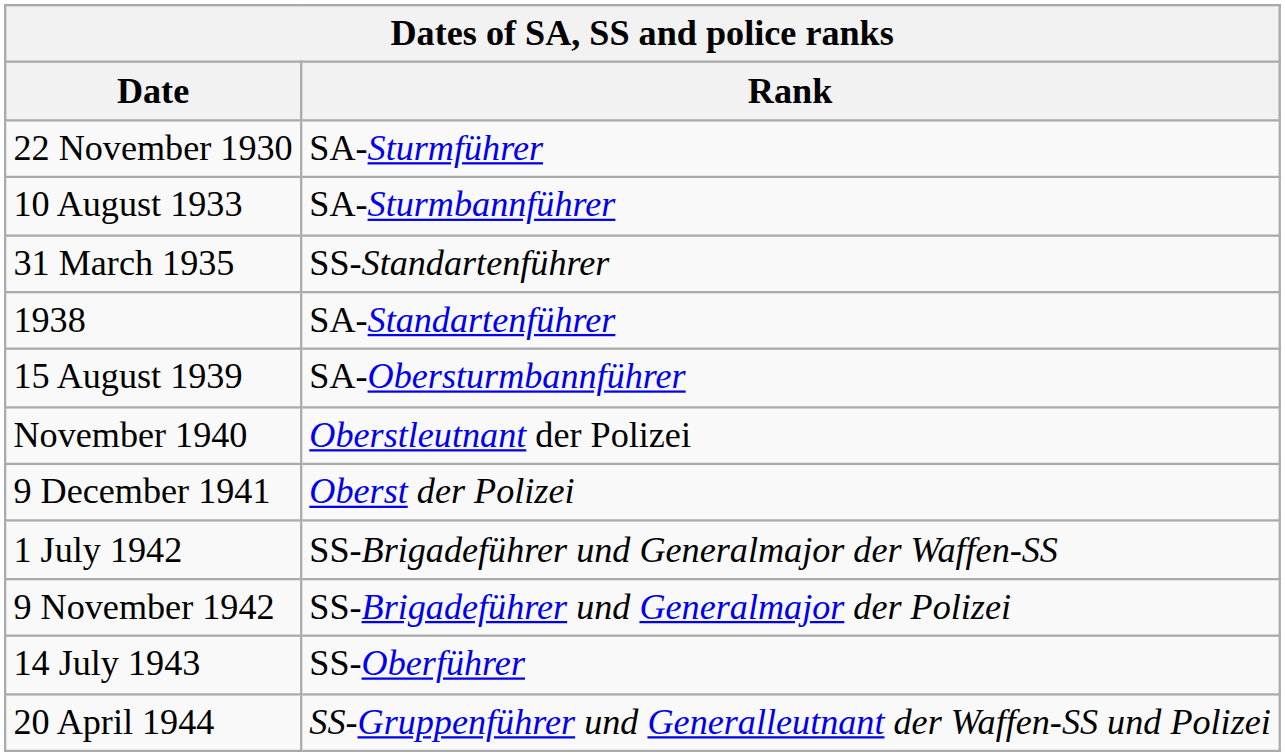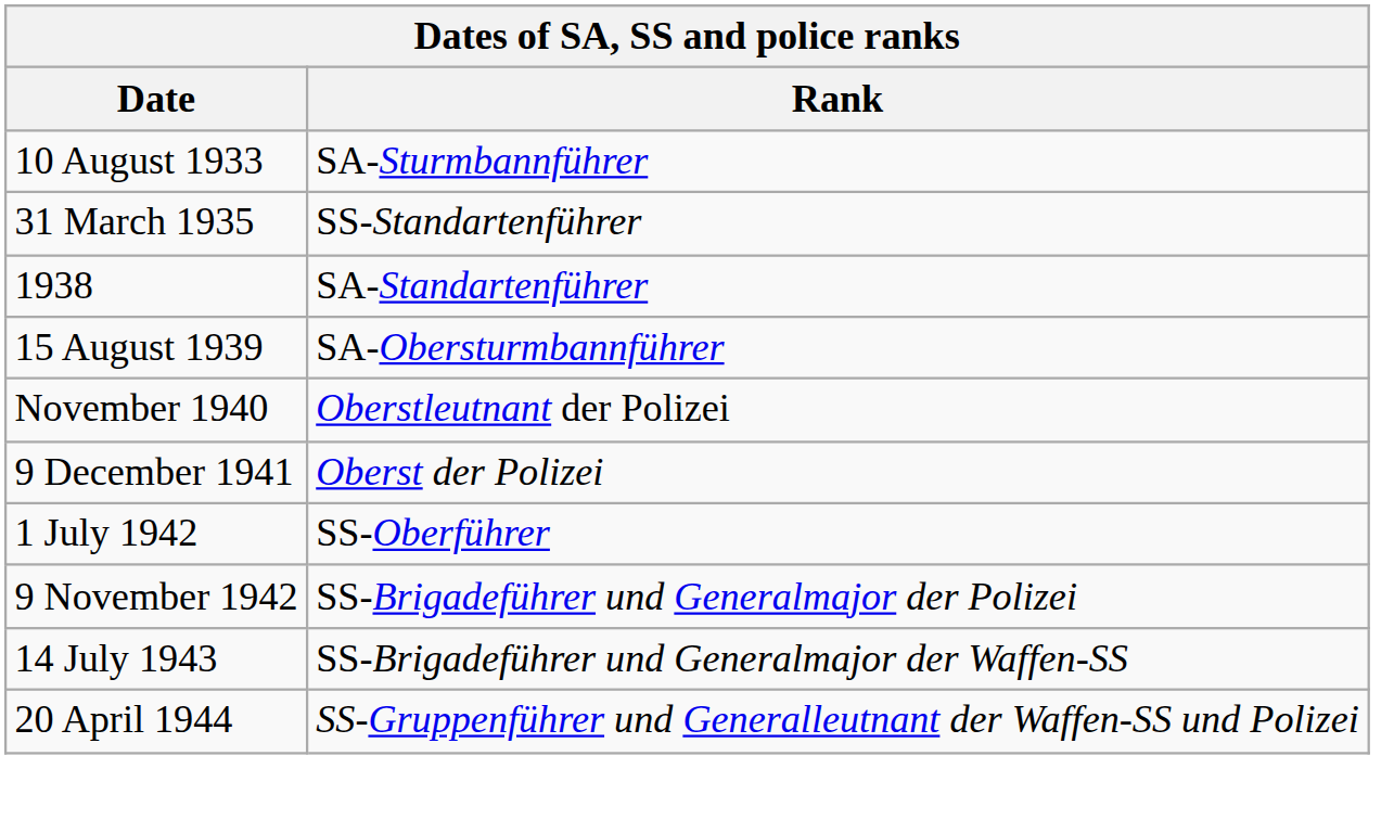- row: 22 November 1930 | SA-Sturmführer
1 July 1942 | Rank: SS-Brigadeführer und Generalmajor der Waffen-SS -> SS-Oberführer
14 July 1943 | Rank: SS-Oberführer -> SS-Brigadeführer und Generalmajor der Waffen-SS
